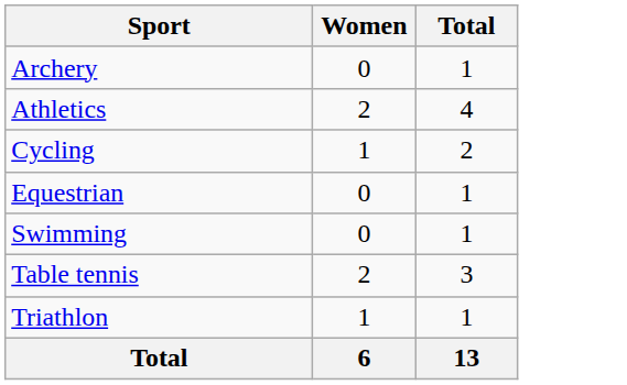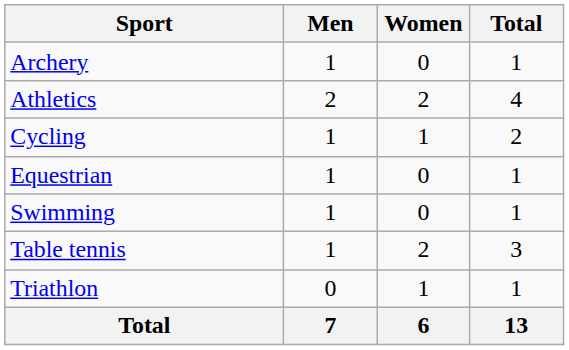+ column: Men | 1 | 2 | 1 | 1 | 1 | 1 | 0 | 7
